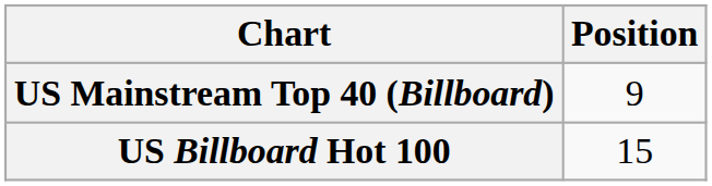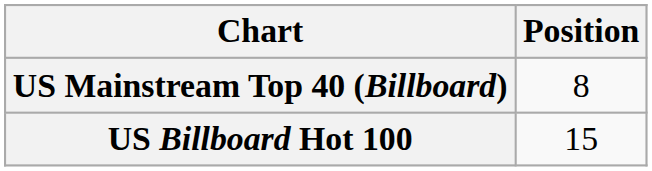US Mainstream Top 40 (Billboard) | Position: 9 -> 8
